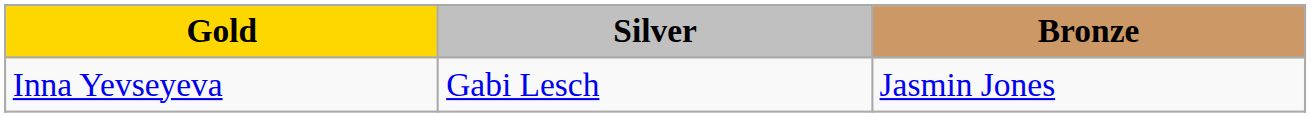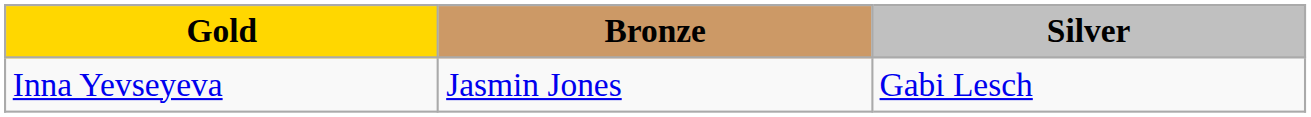columns swapped: Silver <-> Bronze
